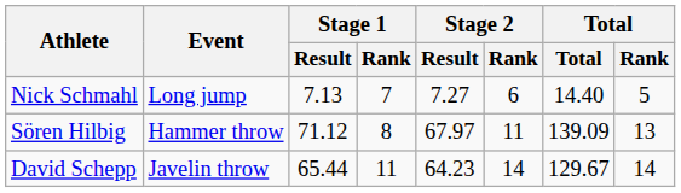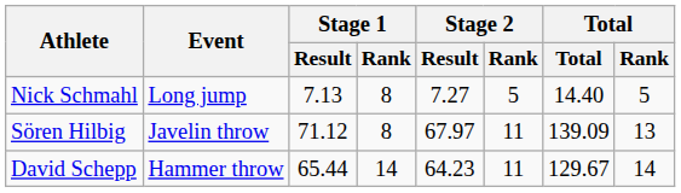Nick Schmahl | Stage 1 / Rank: 7 -> 8
Nick Schmahl | Stage 2 / Rank: 6 -> 5
Sören Hilbig | Event: Hammer throw -> Javelin throw
David Schepp | Event: Javelin throw -> Hammer throw
David Schepp | Stage 1 / Rank: 11 -> 14
David Schepp | Stage 2 / Rank: 14 -> 11
